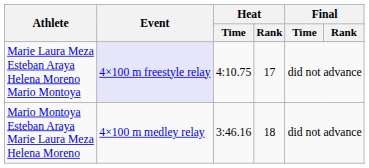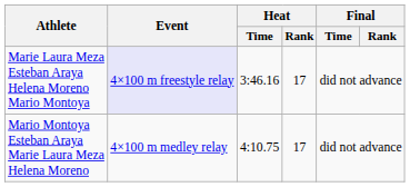Marie Laura Meza Esteban Araya Helena Moreno Mario Montoya | Heat / Time: 4:10.75 -> 3:46.16
Mario Montoya Esteban Araya Marie Laura Meza Helena Moreno | Heat / Time: 3:46.16 -> 4:10.75
Mario Montoya Esteban Araya Marie Laura Meza Helena Moreno | Heat / Rank: 18 -> 17
